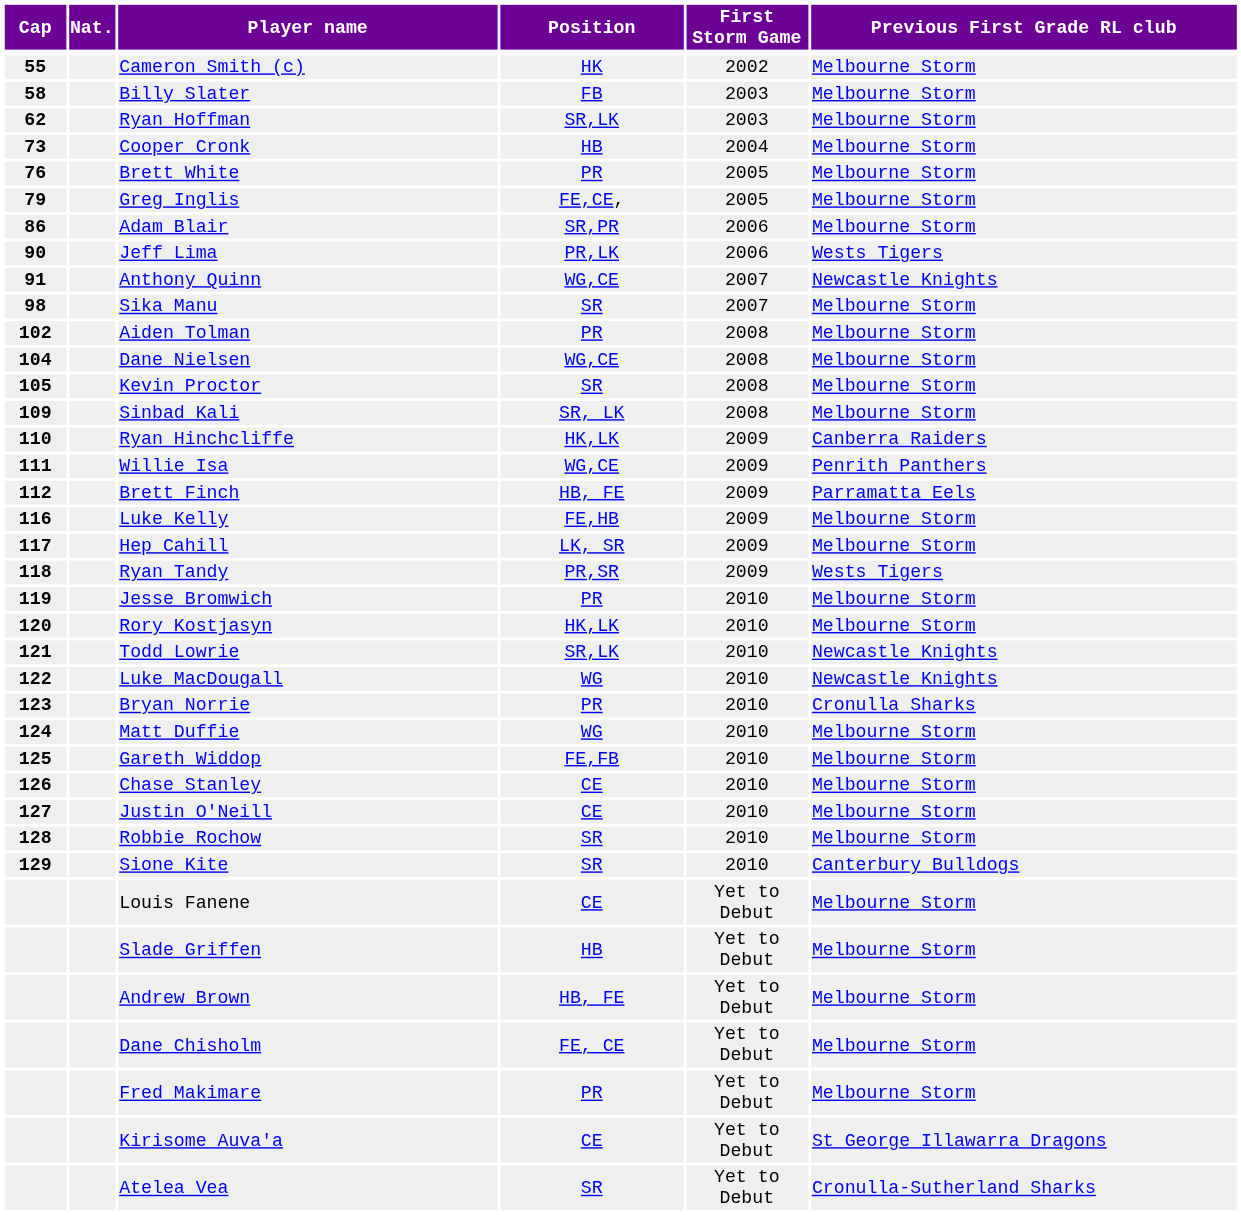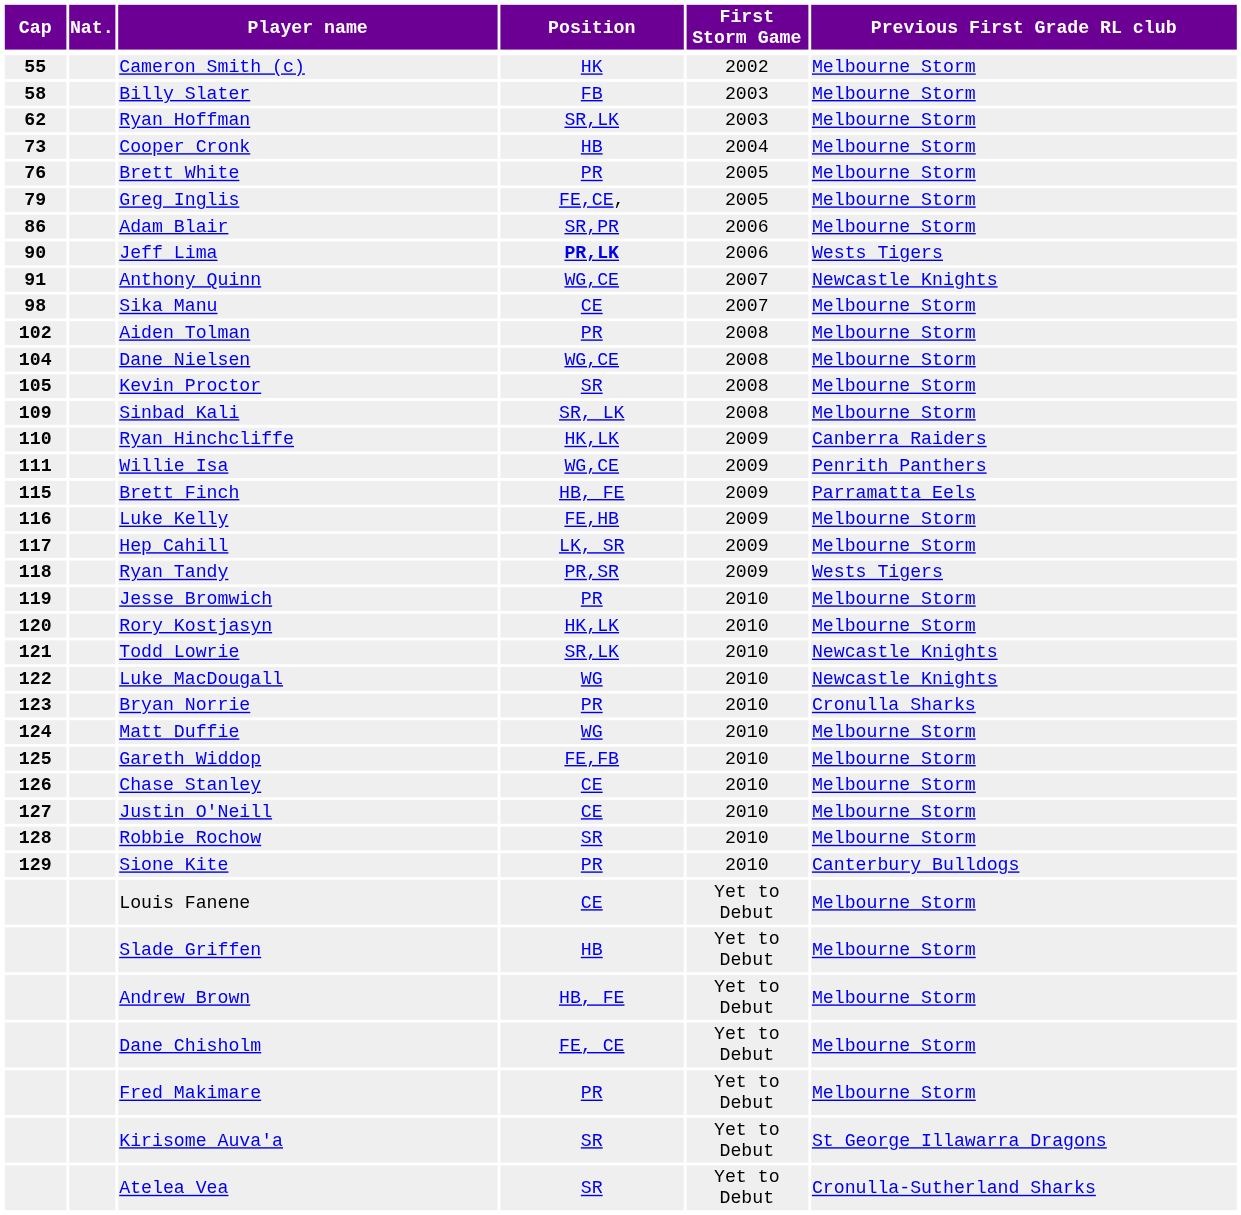Jeff Lima | Position: normal -> bold
Sika Manu | Position: SR -> CE
Brett Finch | Cap: 112 -> 115
Sione Kite | Position: SR -> PR
Kirisome Auva'a | Position: CE -> SR
